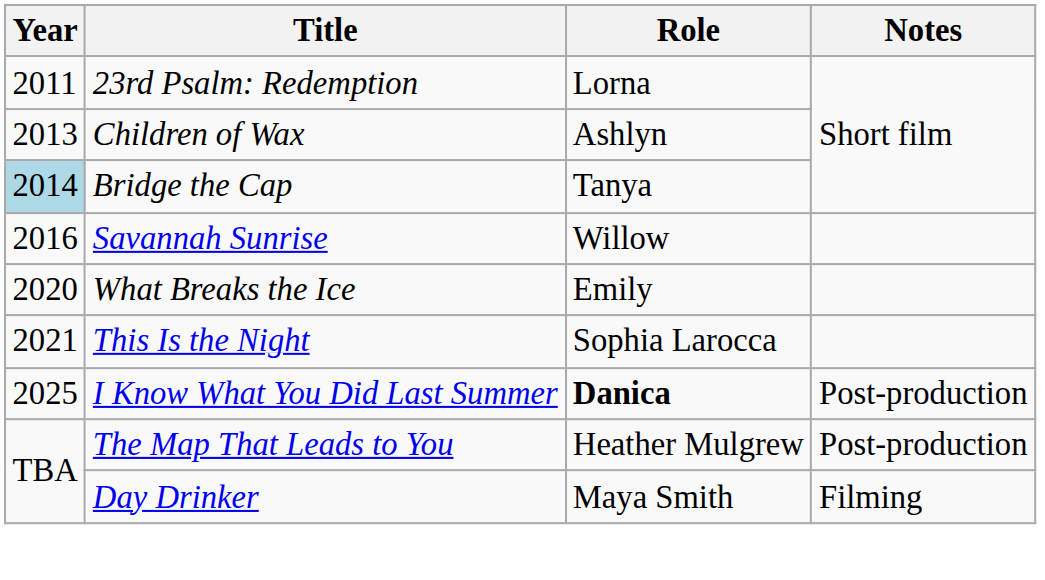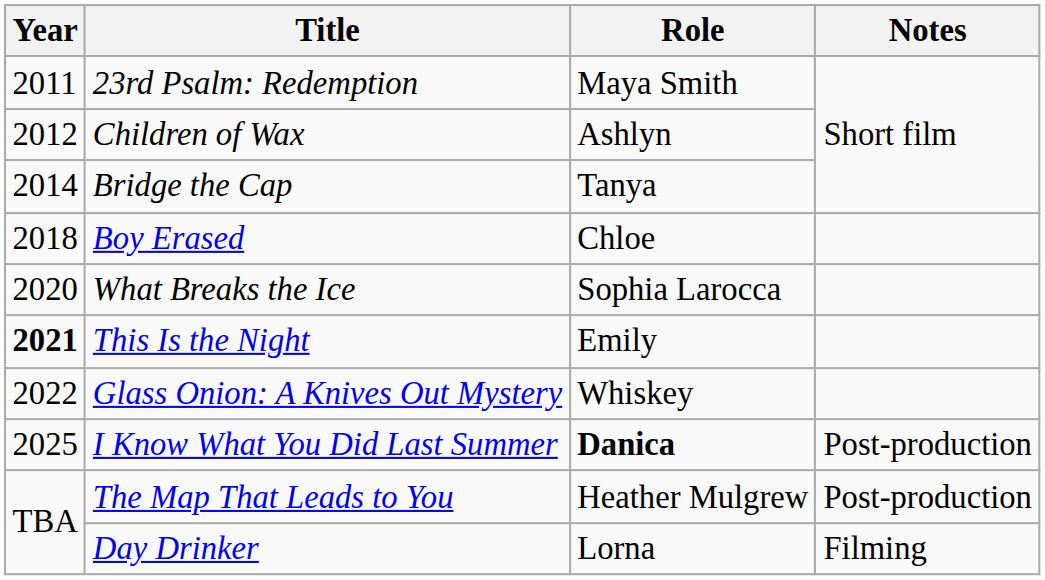23rd Psalm: Redemption | Role: Lorna -> Maya Smith
Children of Wax | Year: 2013 -> 2012
Bridge the Cap | Year: lightblue background -> no background
- row: 2016 | Savannah Sunrise | Willow
+ row: 2018 | Boy Erased | Chloe
What Breaks the Ice | Role: Emily -> Sophia Larocca
This Is the Night | Year: normal -> bold
This Is the Night | Role: Sophia Larocca -> Emily
+ row: 2022 | Glass Onion: A Knives Out Mystery | Whiskey
Day Drinker | Role: Maya Smith -> Lorna
